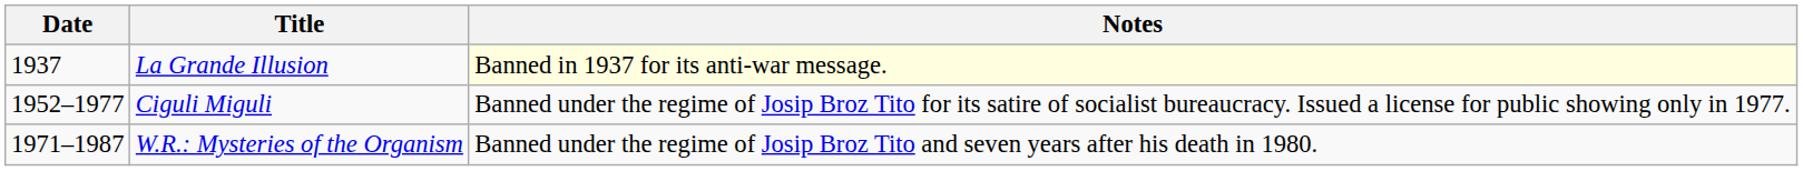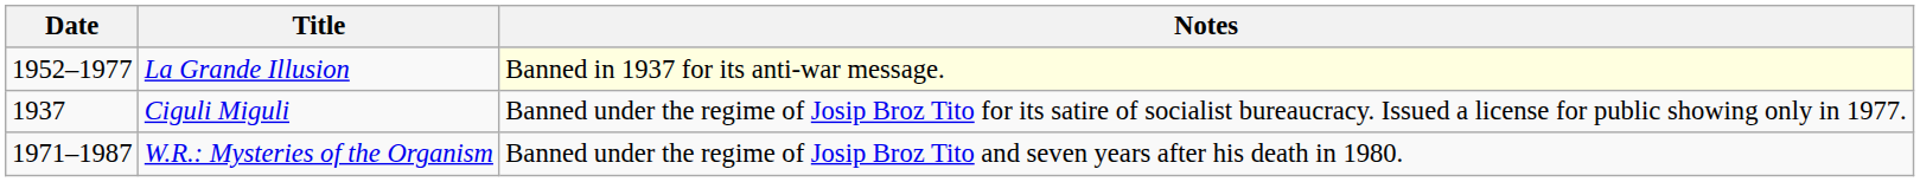La Grande Illusion | Date: 1937 -> 1952–1977
Ciguli Miguli | Date: 1952–1977 -> 1937
